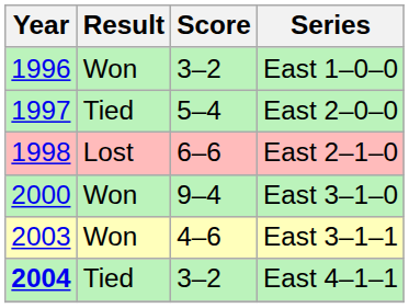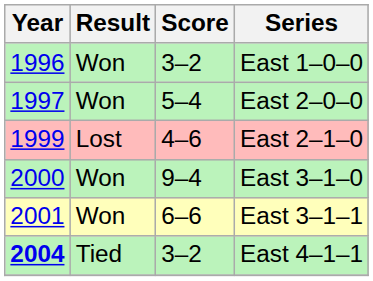East 2–0–0 | Result: Tied -> Won
East 2–1–0 | Year: 1998 -> 1999
East 2–1–0 | Score: 6–6 -> 4–6
East 3–1–1 | Year: 2003 -> 2001
East 3–1–1 | Score: 4–6 -> 6–6
